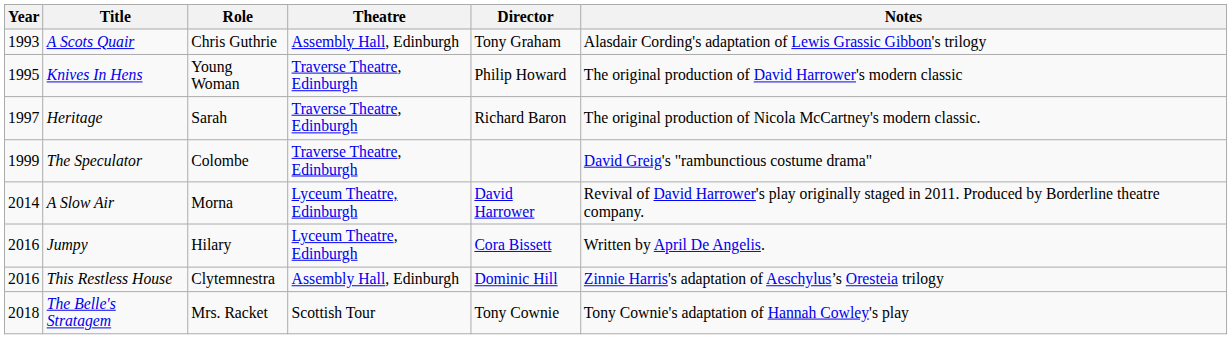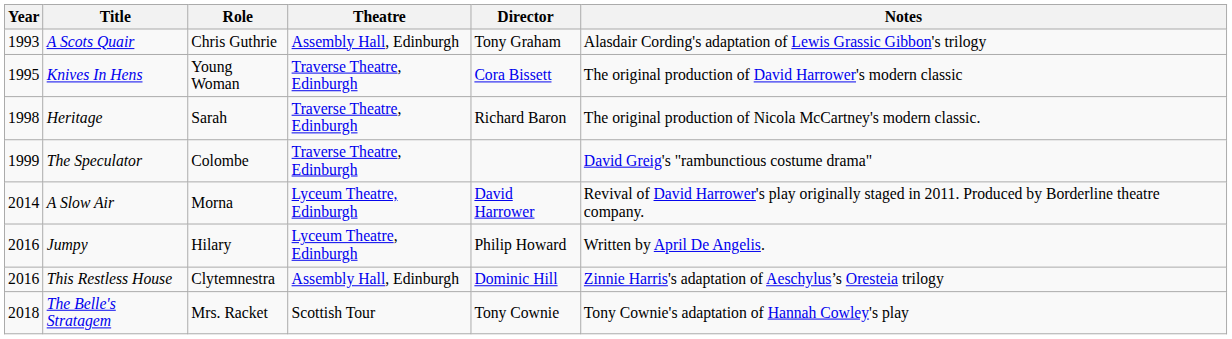Knives In Hens | Director: Philip Howard -> Cora Bissett
Heritage | Year: 1997 -> 1998
Jumpy | Director: Cora Bissett -> Philip Howard
